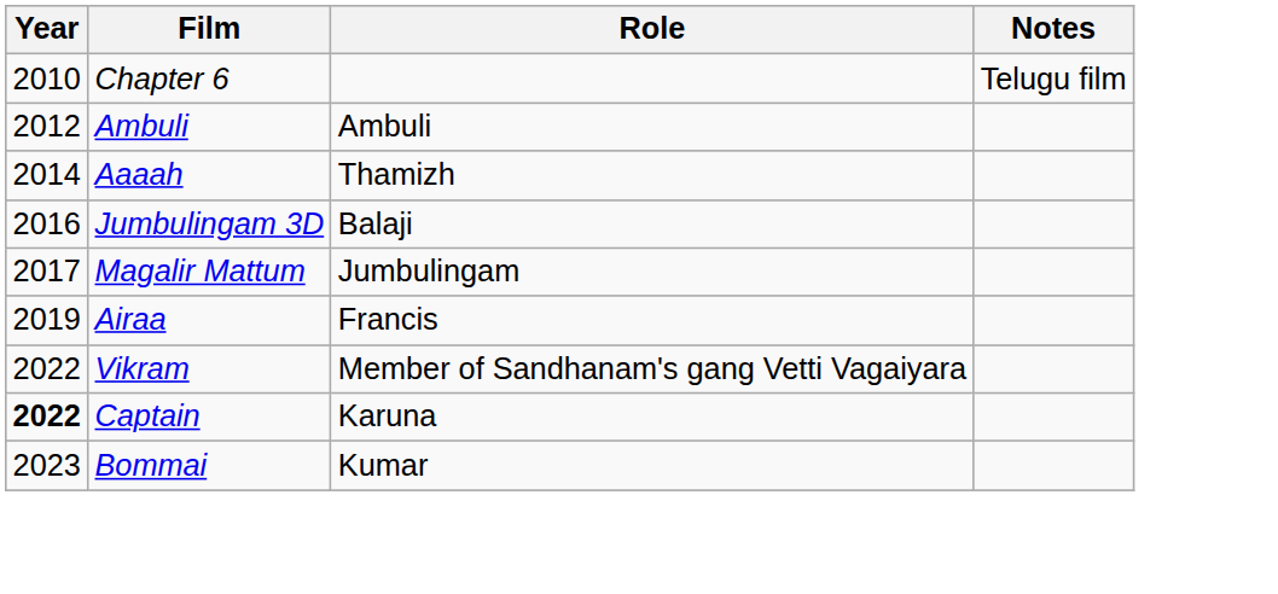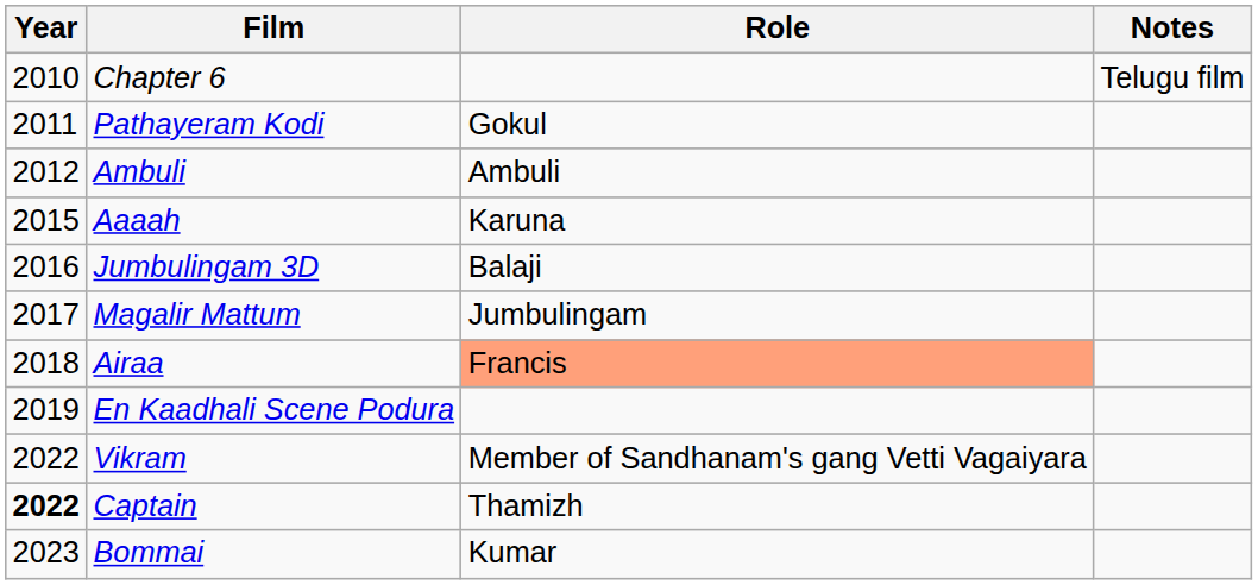+ row: 2011 | Pathayeram Kodi | Gokul
Aaaah | Year: 2014 -> 2015
Aaaah | Role: Thamizh -> Karuna
Airaa | Year: 2019 -> 2018
Airaa | Role: no background -> lightsalmon background
+ row: 2019 | En Kaadhali Scene Podura
Captain | Role: Karuna -> Thamizh
